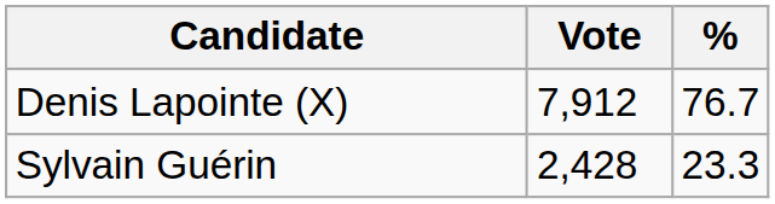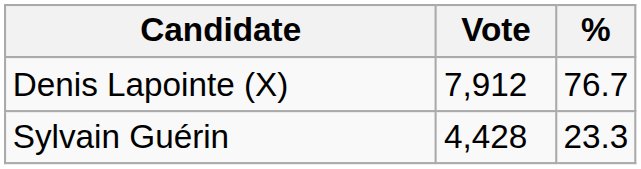Sylvain Guérin | Vote: 2,428 -> 4,428
